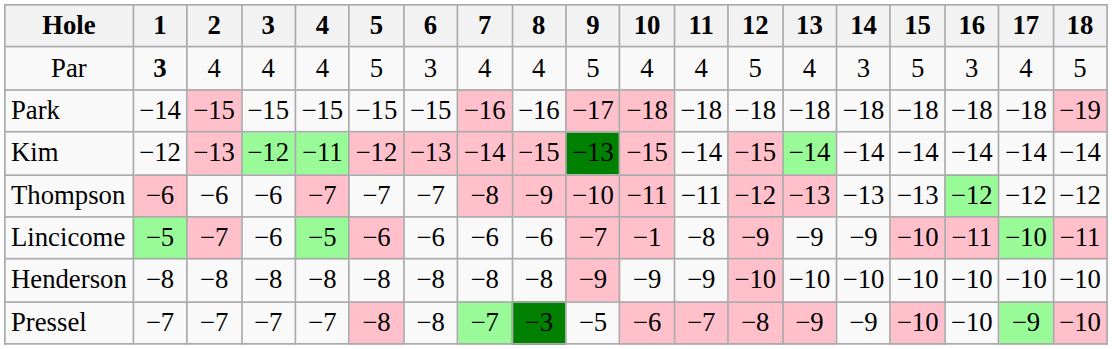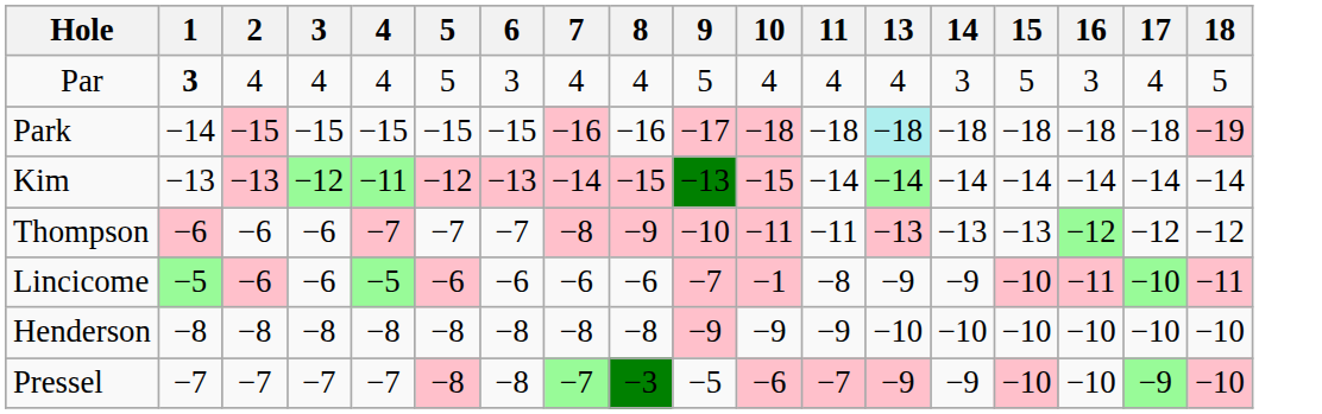- column: 12 | 5 | −18 | −15 | −12 | −9 | −10 | −8
Park | 13: no background -> paleturquoise background
Kim | 1: −12 -> −13
Lincicome | 2: −7 -> −6
